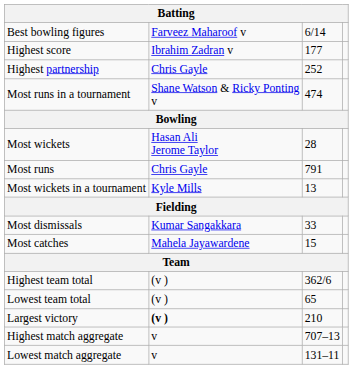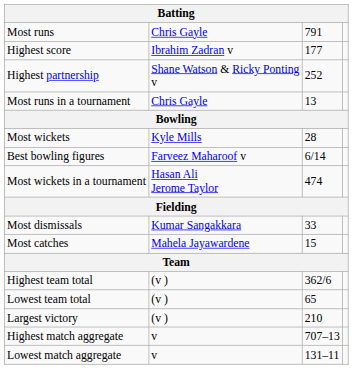rows swapped: Most runs <-> Best bowling figures
Highest partnership | column 2: Chris Gayle -> Shane Watson & Ricky Ponting v
Most runs in a tournament | column 2: Shane Watson & Ricky Ponting v -> Chris Gayle
Most runs in a tournament | column 3: 474 -> 13
Most wickets | column 2: Hasan Ali Jerome Taylor -> Kyle Mills
Most wickets in a tournament | column 2: Kyle Mills -> Hasan Ali Jerome Taylor
Most wickets in a tournament | column 3: 13 -> 474
Largest victory | column 2: bold -> normal
